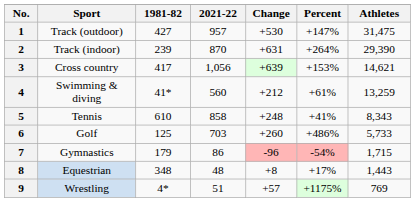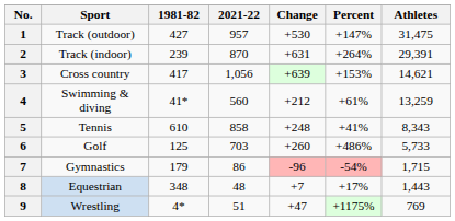2 | Athletes: 29,390 -> 29,391
8 | Change: +8 -> +7
9 | Change: +57 -> +47
